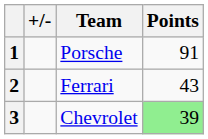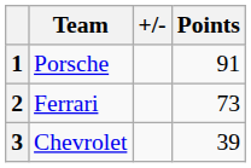columns swapped: +/- <-> Team
2 | Points: 43 -> 73
3 | Points: lightgreen background -> no background
